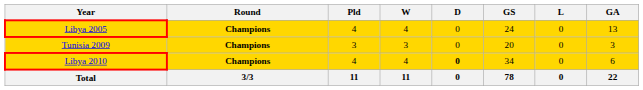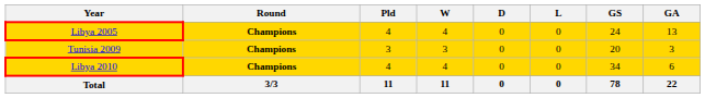columns swapped: L <-> GS
Libya 2010 | D: bold -> normal
